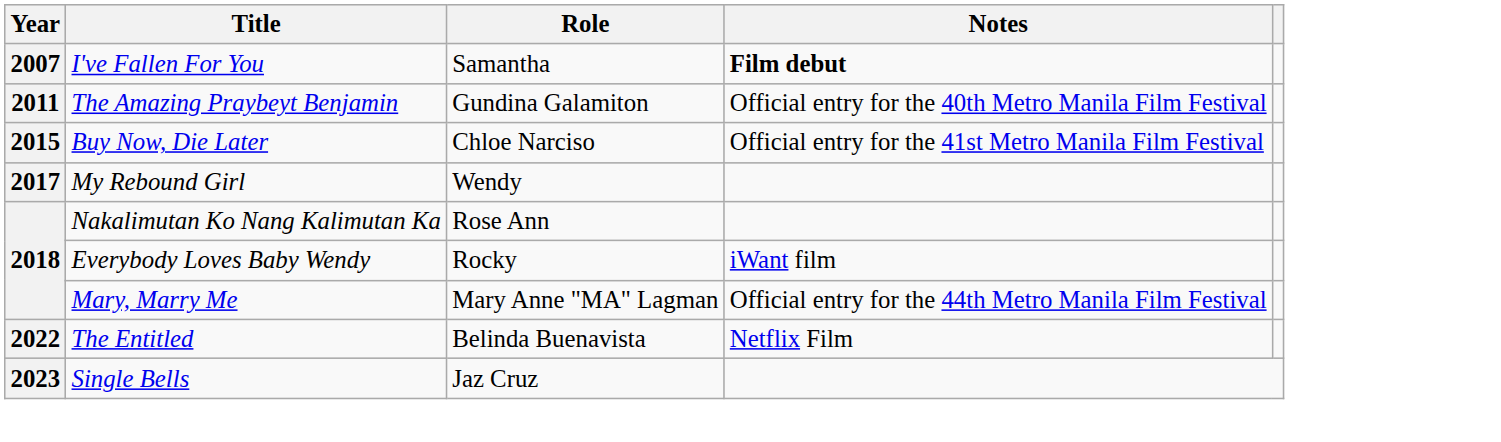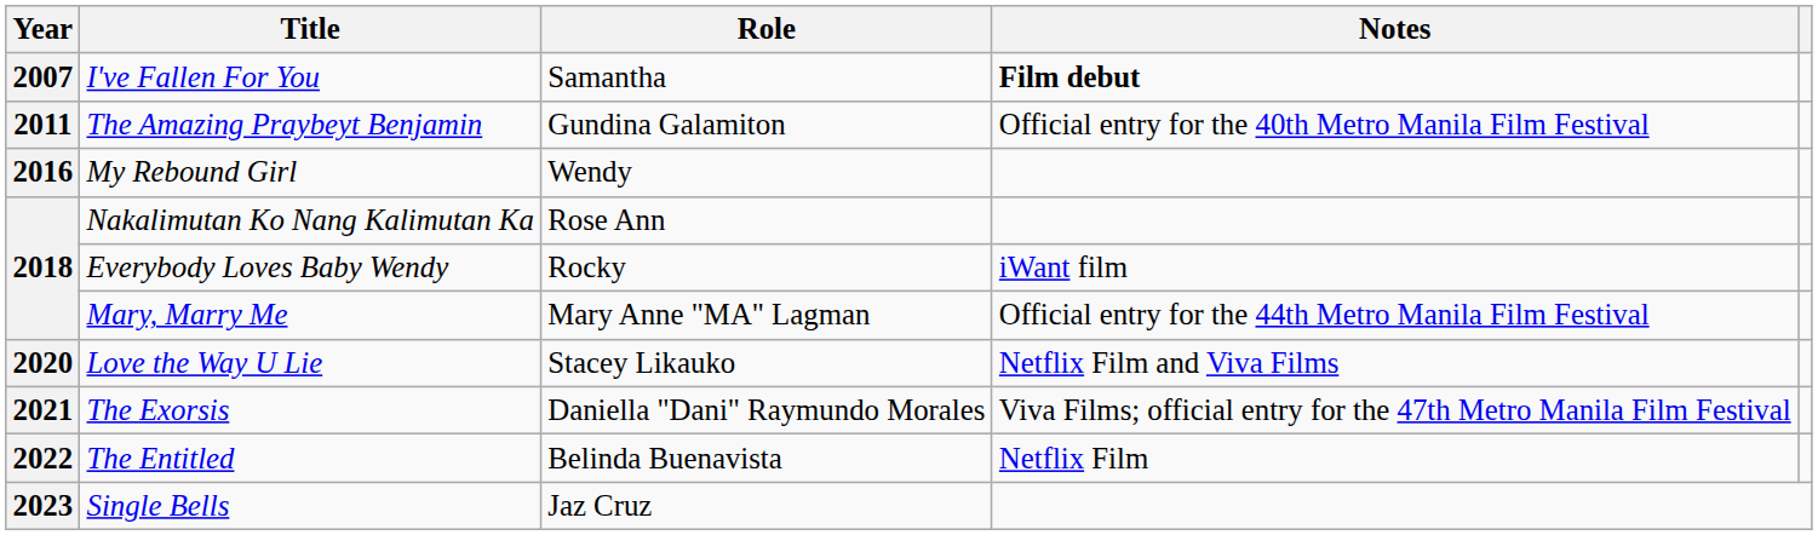- row: 2015 | Buy Now, Die Later | Chloe Narciso | Official entry for the 41st Metro Manila Film Festival
My Rebound Girl | Year: 2017 -> 2016
+ row: 2020 | Love the Way U Lie | Stacey Likauko | Netflix Film and Viva Films
+ row: 2021 | The Exorsis | Daniella "Dani" Raymundo Morales | Viva Films; official entry for the 47th Metro Manila Film Festival
